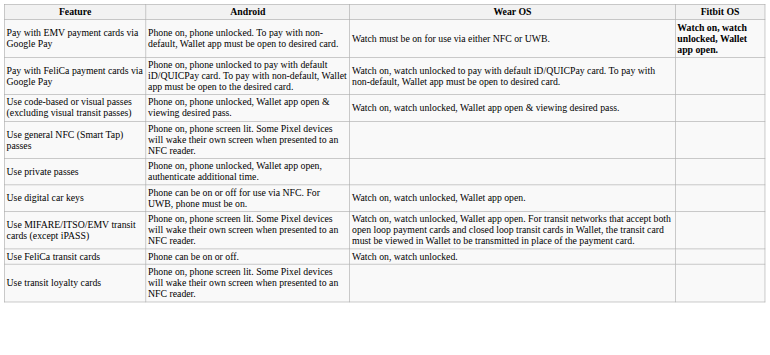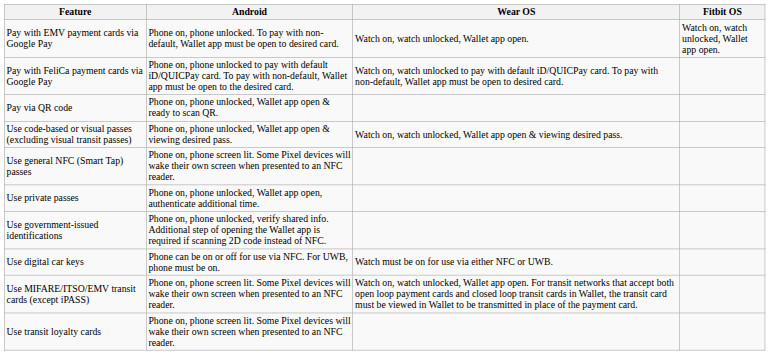Pay with EMV payment cards via Google Pay | Wear OS: Watch must be on for use via either NFC or UWB. -> Watch on, watch unlocked, Wallet app open.
Pay with EMV payment cards via Google Pay | Fitbit OS: bold -> normal
+ row: Pay via QR code | Phone on, phone unlocked, Wallet app open & ready to scan QR.
+ row: Use government-issued identifications | Phone on, phone unlocked, verify shared info. Additional step of opening the Wallet app is required if scanning 2D code instead of NFC.
Use digital car keys | Wear OS: Watch on, watch unlocked, Wallet app open. -> Watch must be on for use via either NFC or UWB.
- row: Use FeliCa transit cards | Phone can be on or off. | Watch on, watch unlocked.
